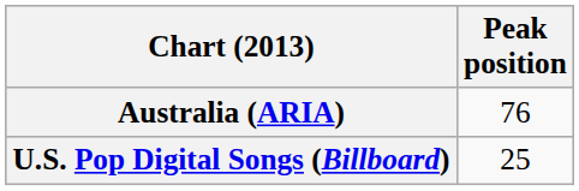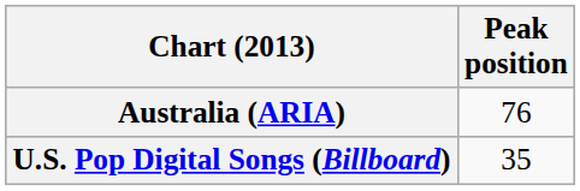U.S. Pop Digital Songs (Billboard) | Peak position: 25 -> 35
